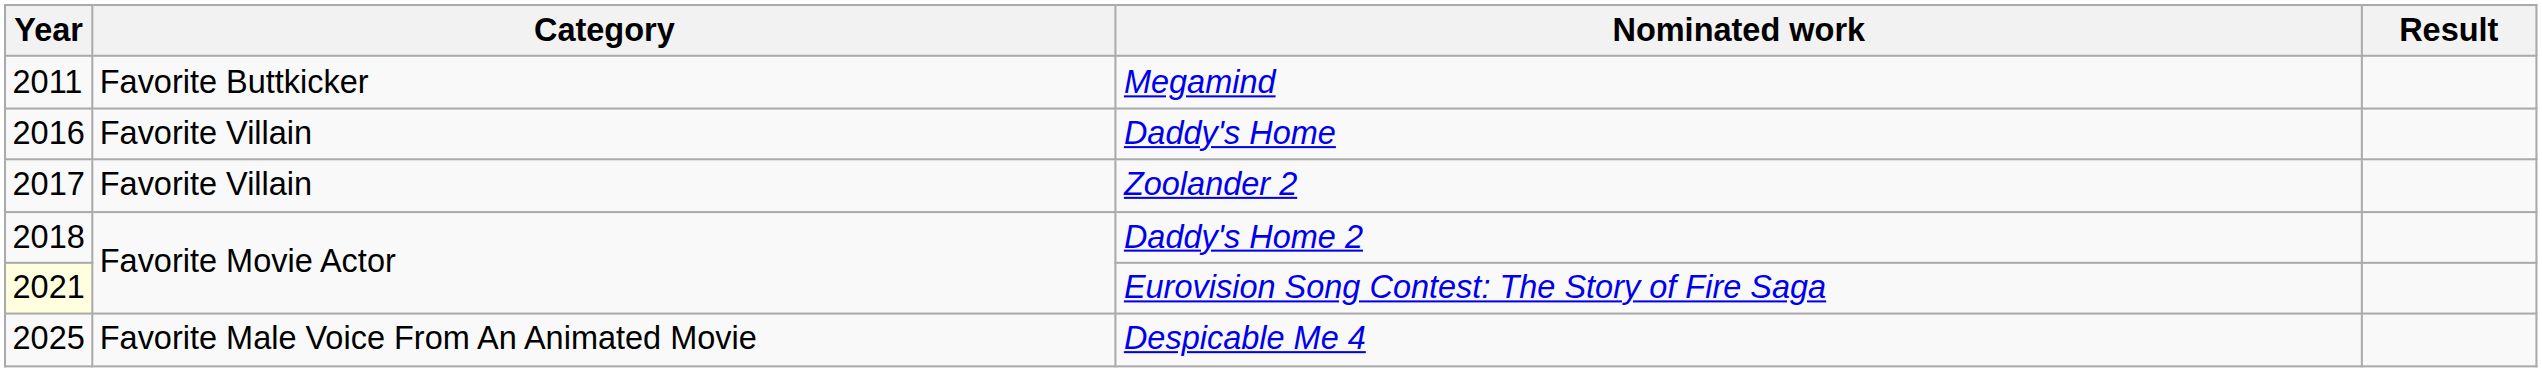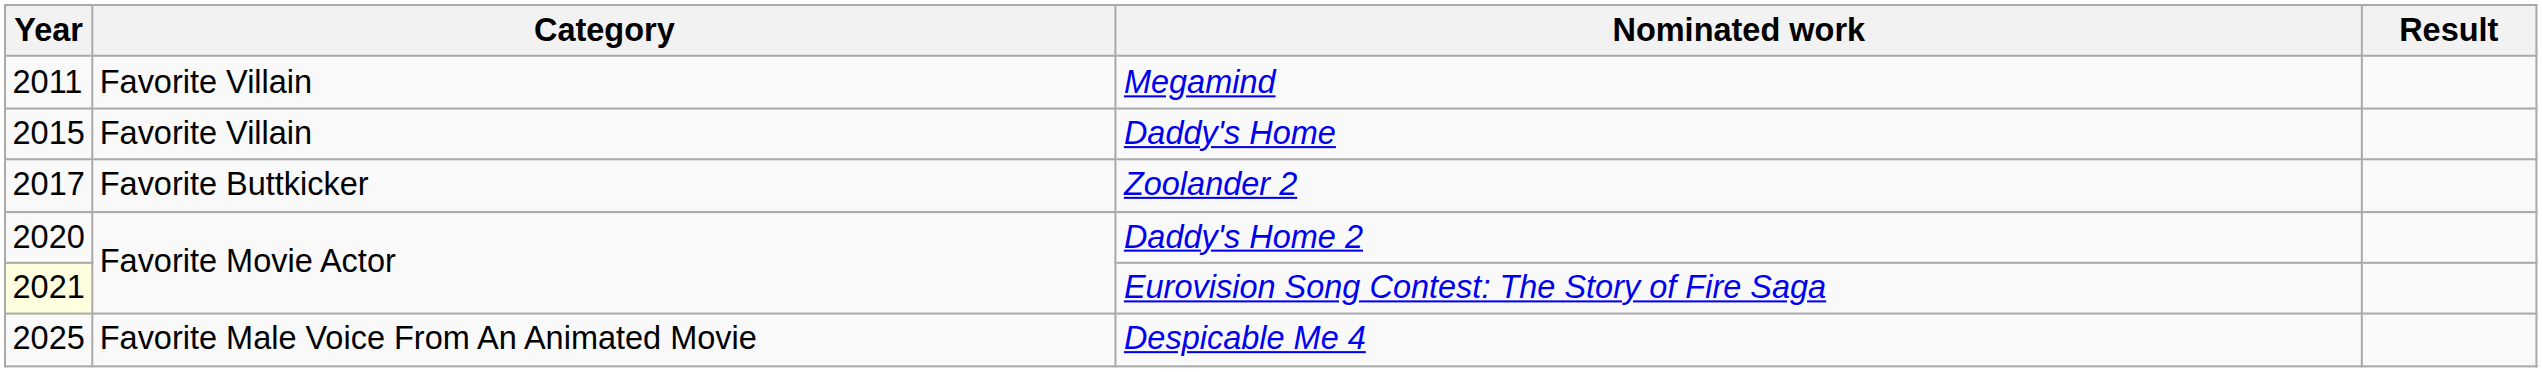Megamind | Category: Favorite Buttkicker -> Favorite Villain
Daddy's Home | Year: 2016 -> 2015
Zoolander 2 | Category: Favorite Villain -> Favorite Buttkicker
Daddy's Home 2 | Year: 2018 -> 2020
